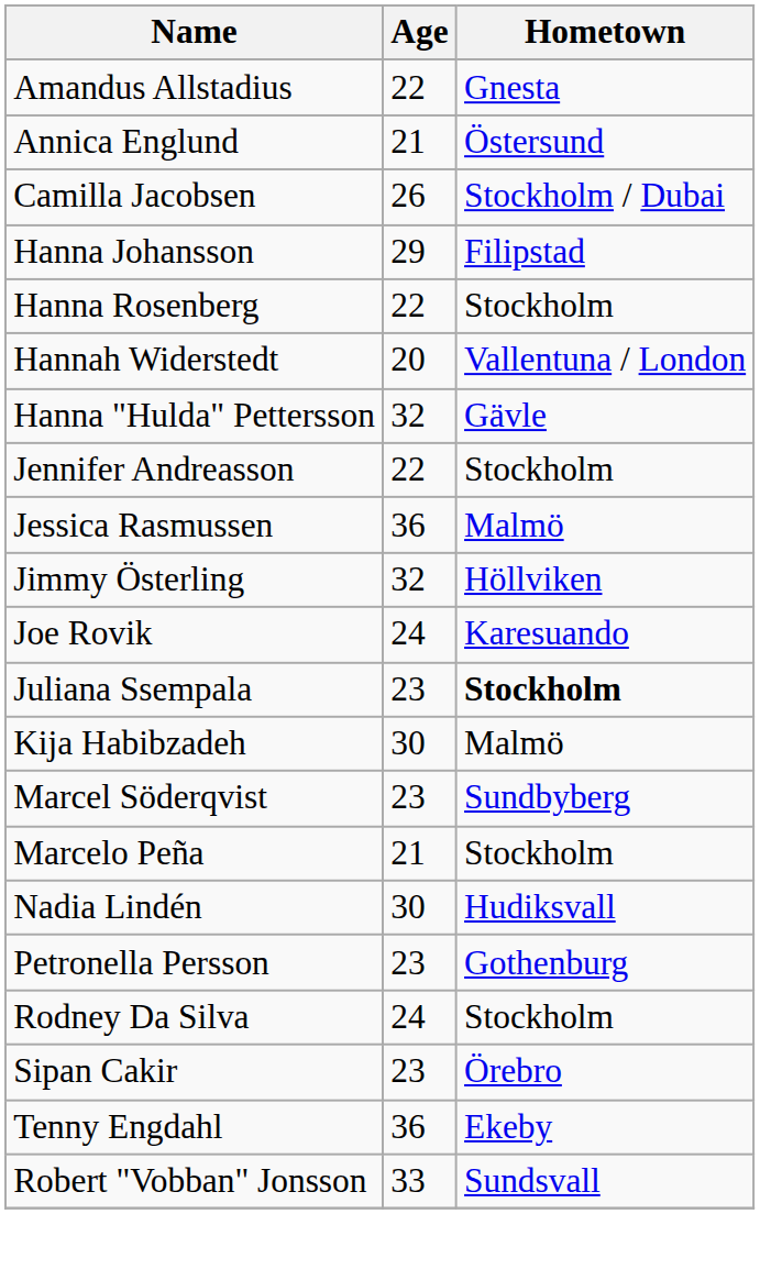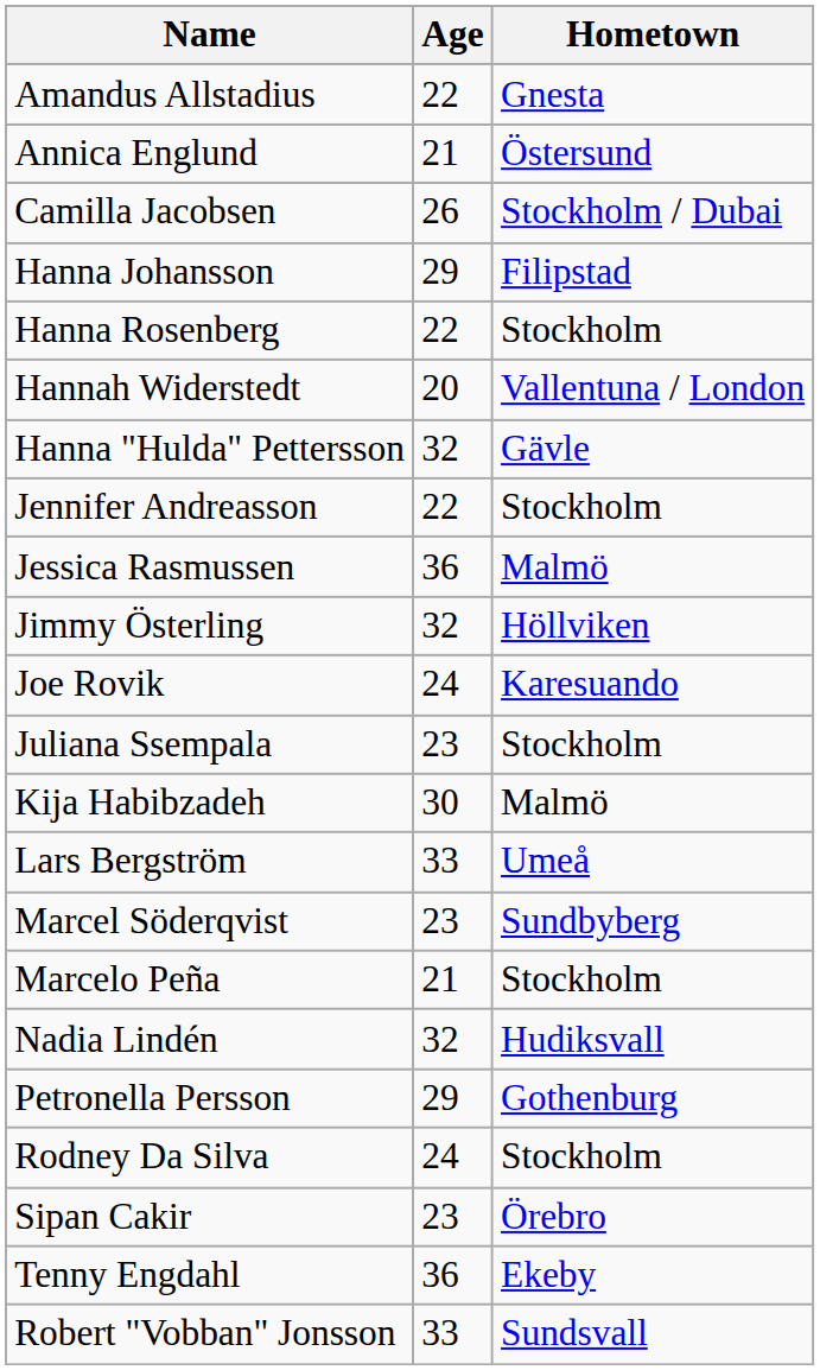Juliana Ssempala | Hometown: bold -> normal
+ row: Lars Bergström | 33 | Umeå
Nadia Lindén | Age: 30 -> 32
Petronella Persson | Age: 23 -> 29
